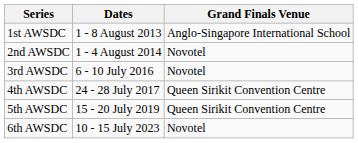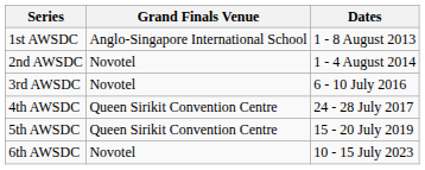columns swapped: Dates <-> Grand Finals Venue
